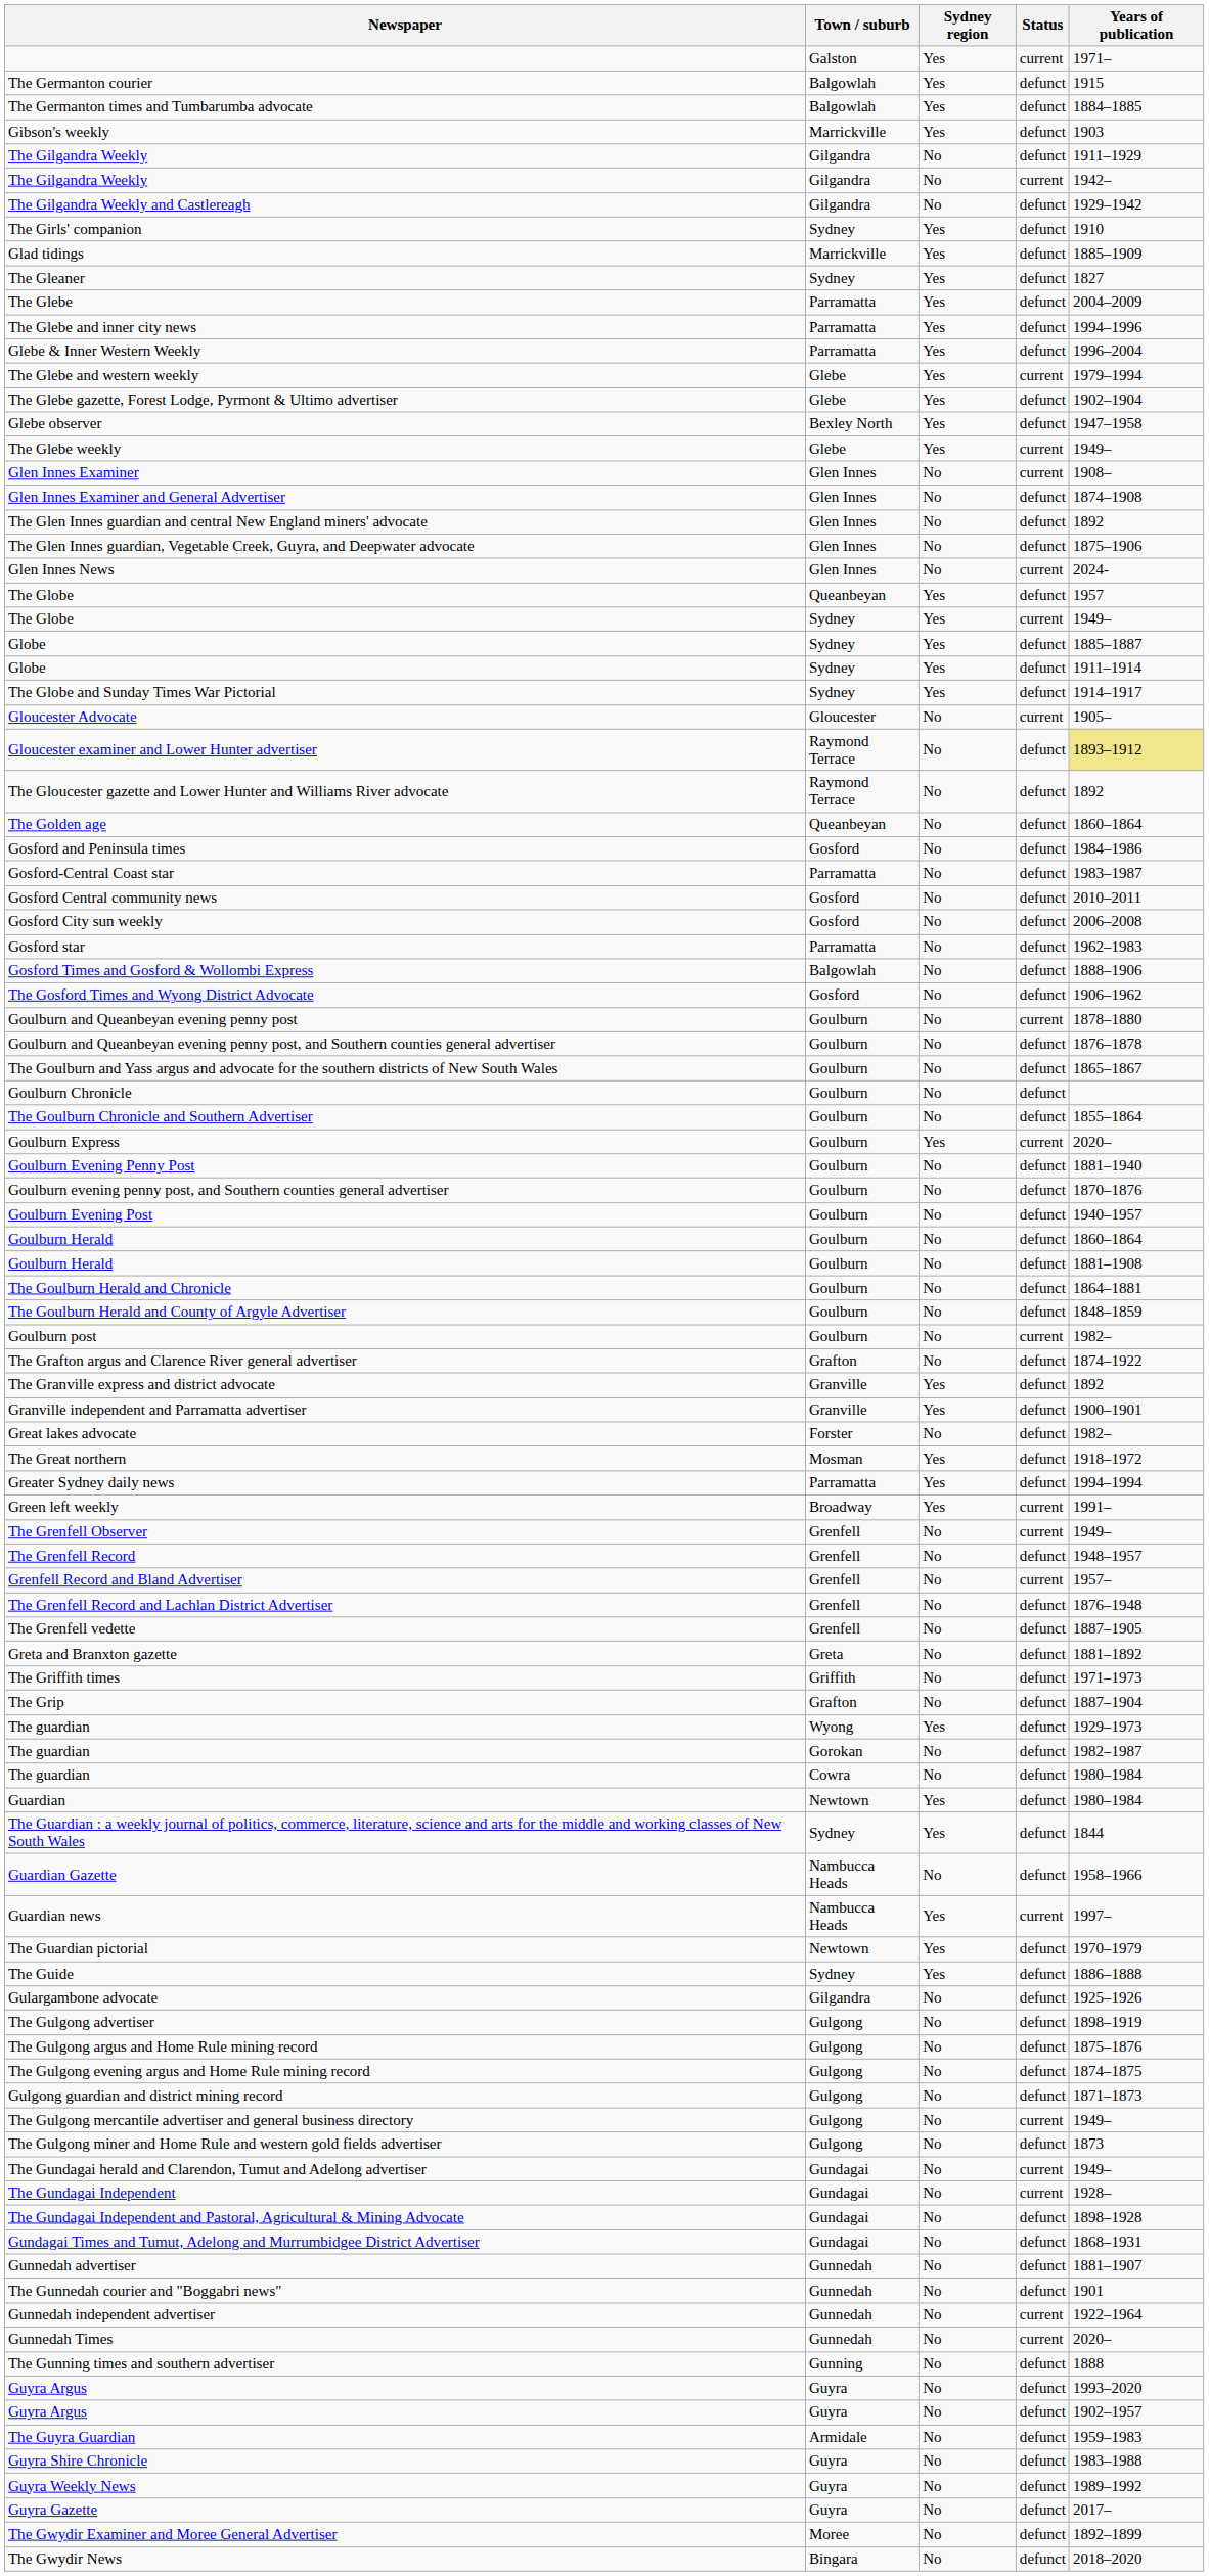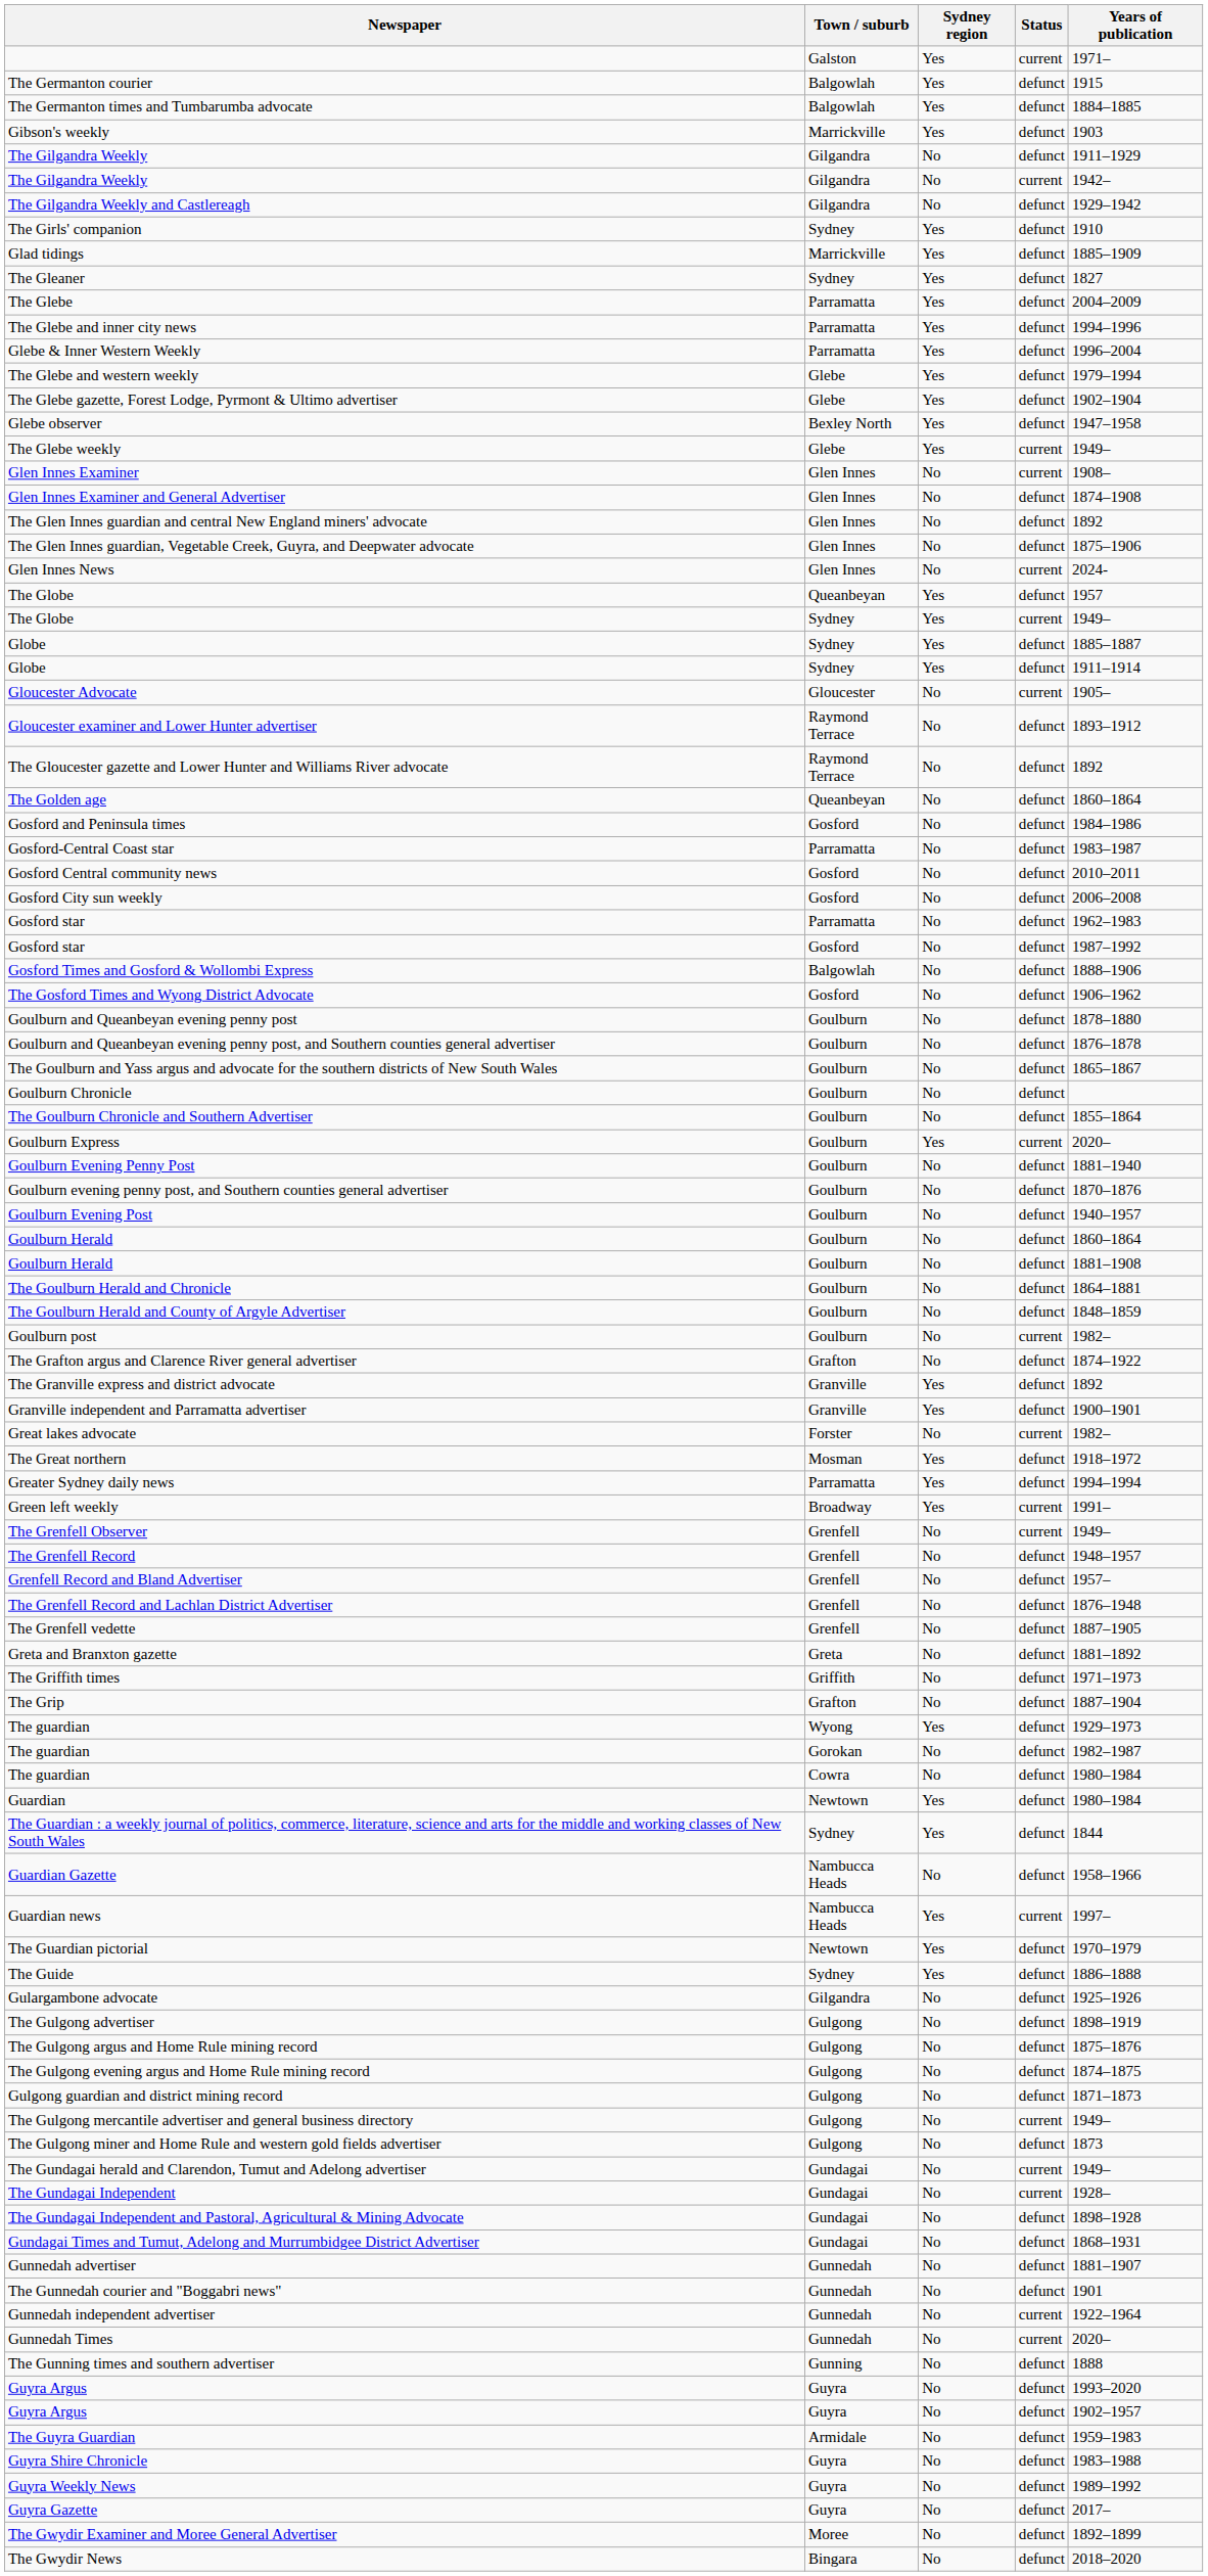The Glebe and western weekly | Status: current -> defunct
- row: The Globe and Sunday Times War Pictorial | Sydney | Yes | defunct | 1914–1917
Gloucester examiner and Lower Hunter advertiser | Years of publication: khaki background -> no background
+ row: Gosford star | Gosford | No | defunct | 1987–1992
Goulburn and Queanbeyan evening penny post | Status: current -> defunct
Great lakes advocate | Status: defunct -> current
Grenfell Record and Bland Advertiser | Status: current -> defunct
